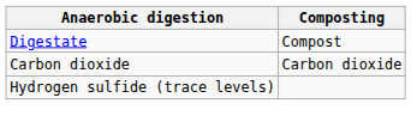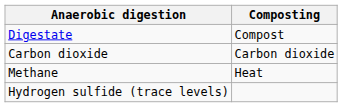+ row: Methane | Heat
